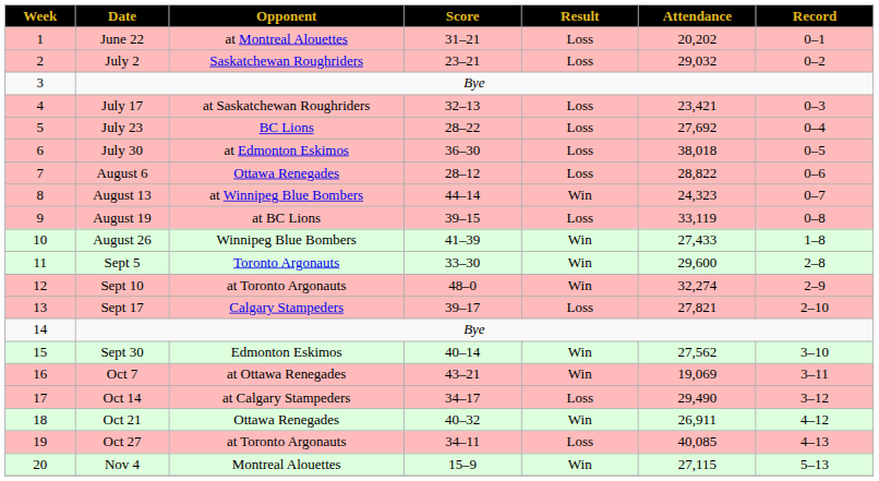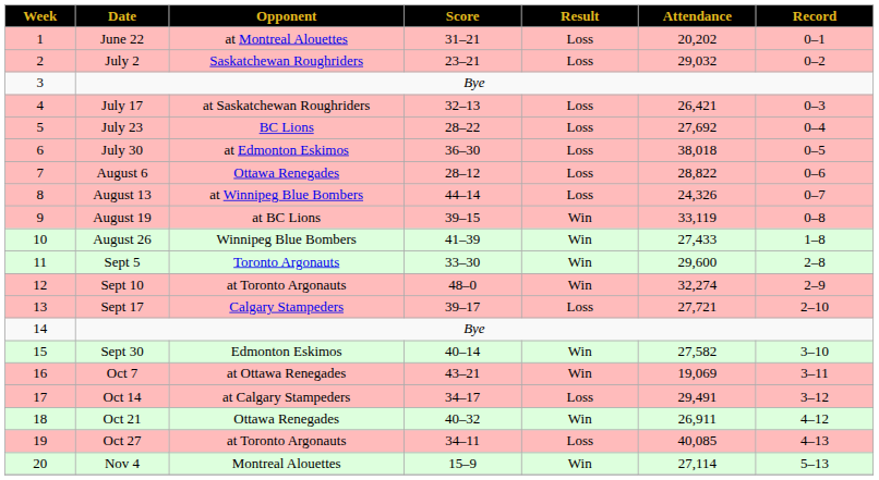July 17 | Attendance: 23,421 -> 26,421
August 13 | Result: Win -> Loss
August 13 | Attendance: 24,323 -> 24,326
August 19 | Result: Loss -> Win
Sept 17 | Attendance: 27,821 -> 27,721
Sept 30 | Attendance: 27,562 -> 27,582
Oct 14 | Attendance: 29,490 -> 29,491
Nov 4 | Attendance: 27,115 -> 27,114
